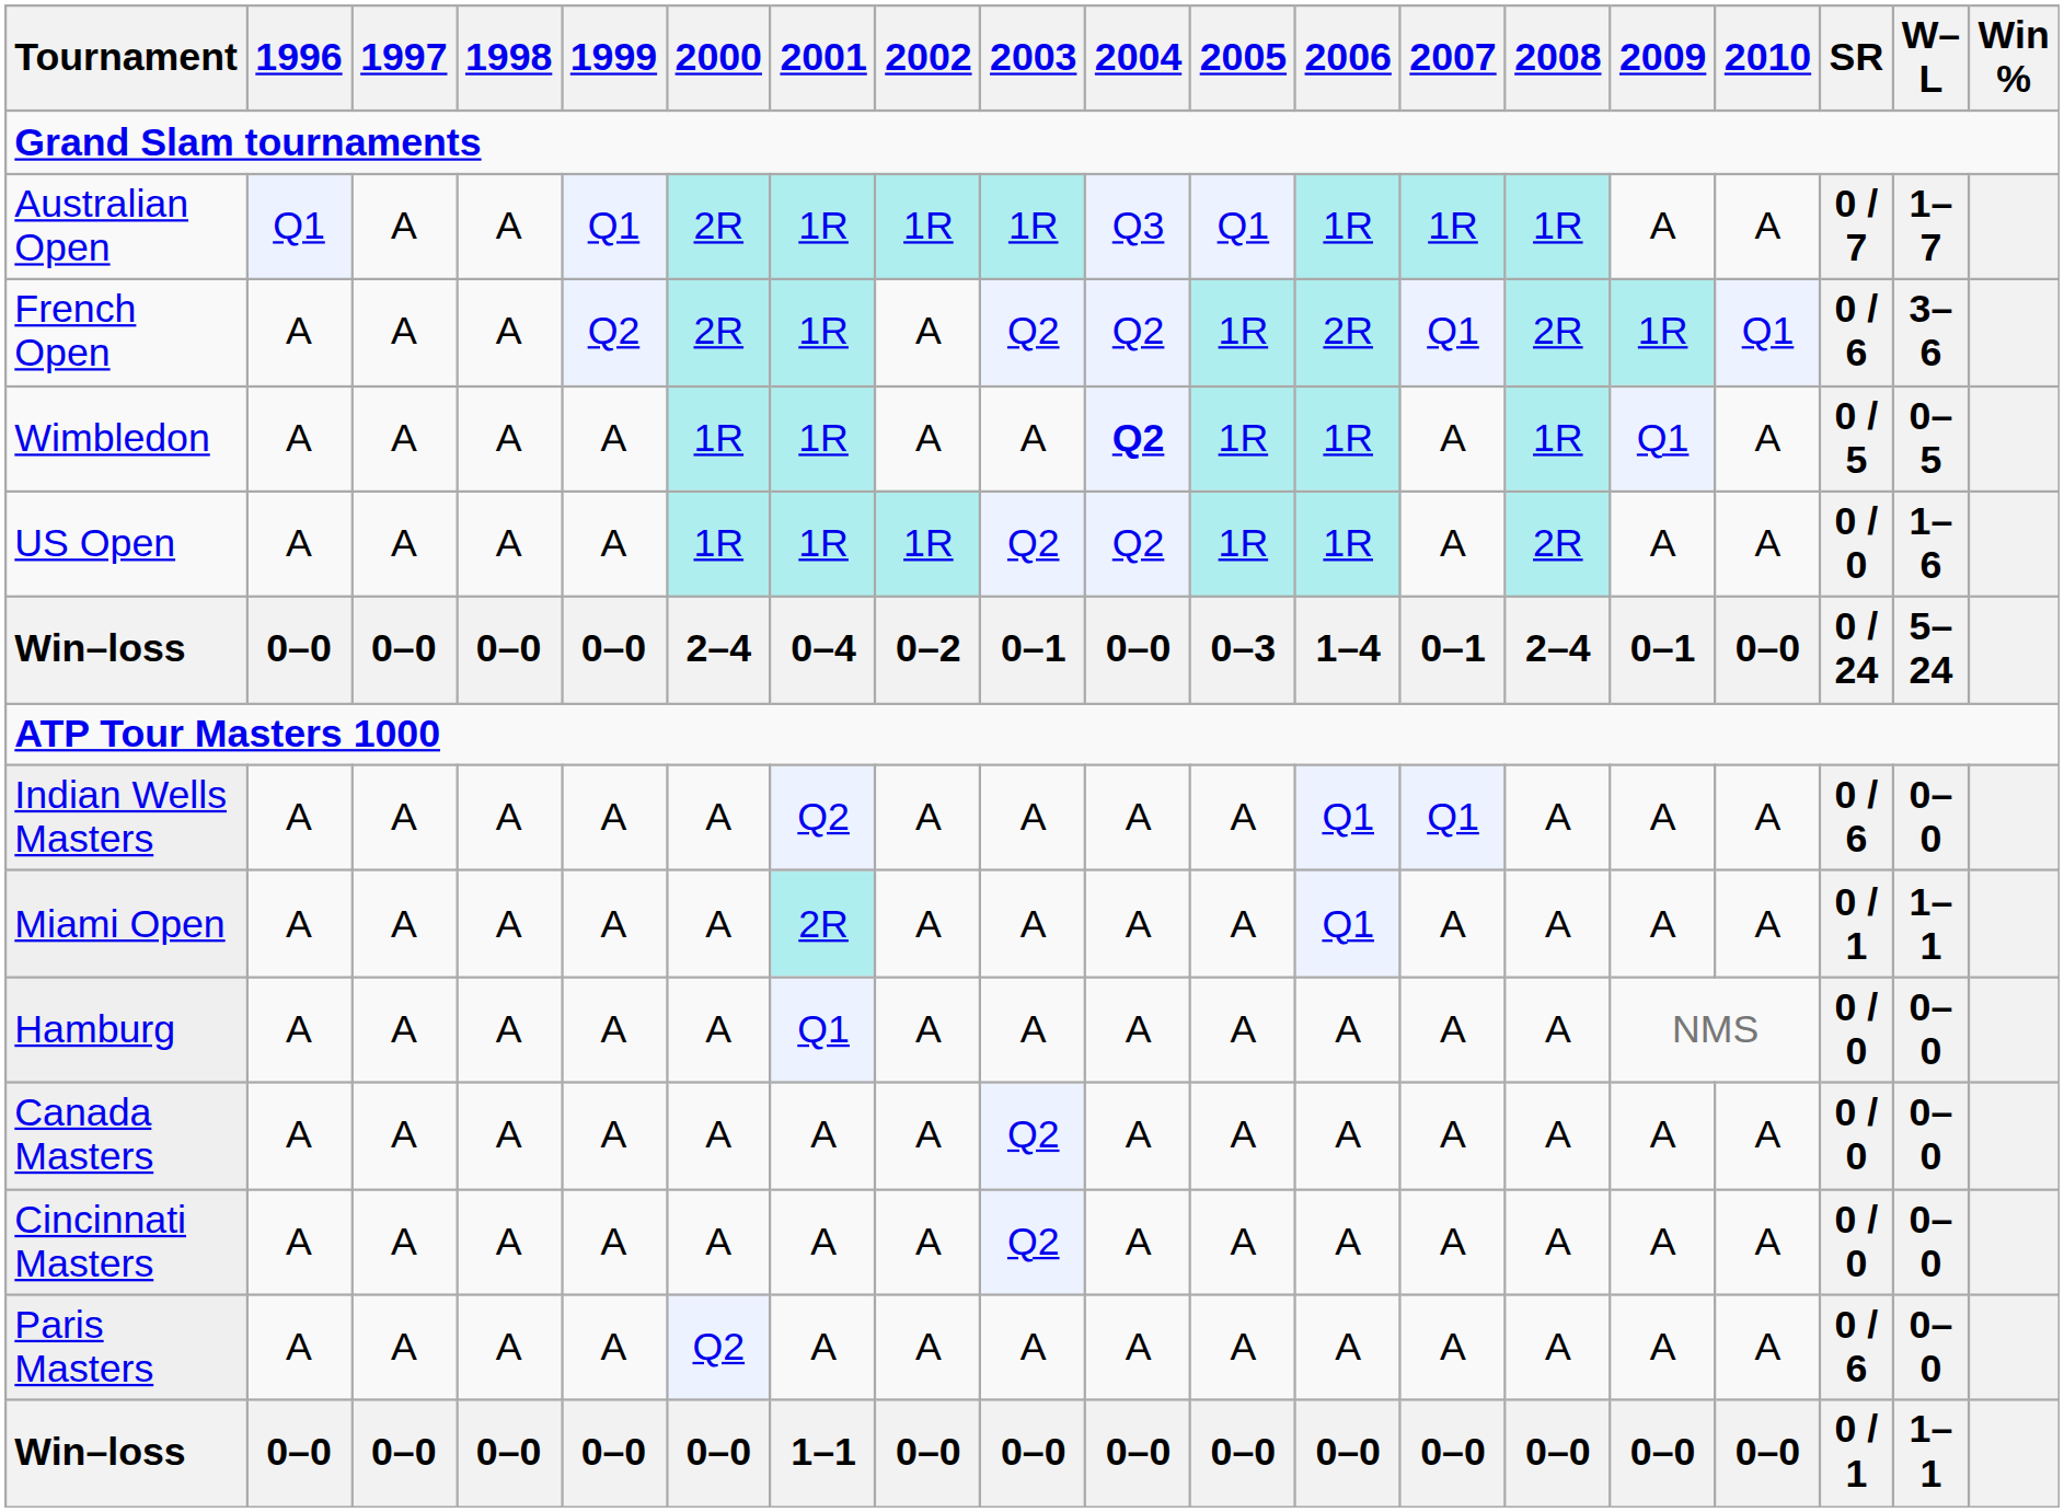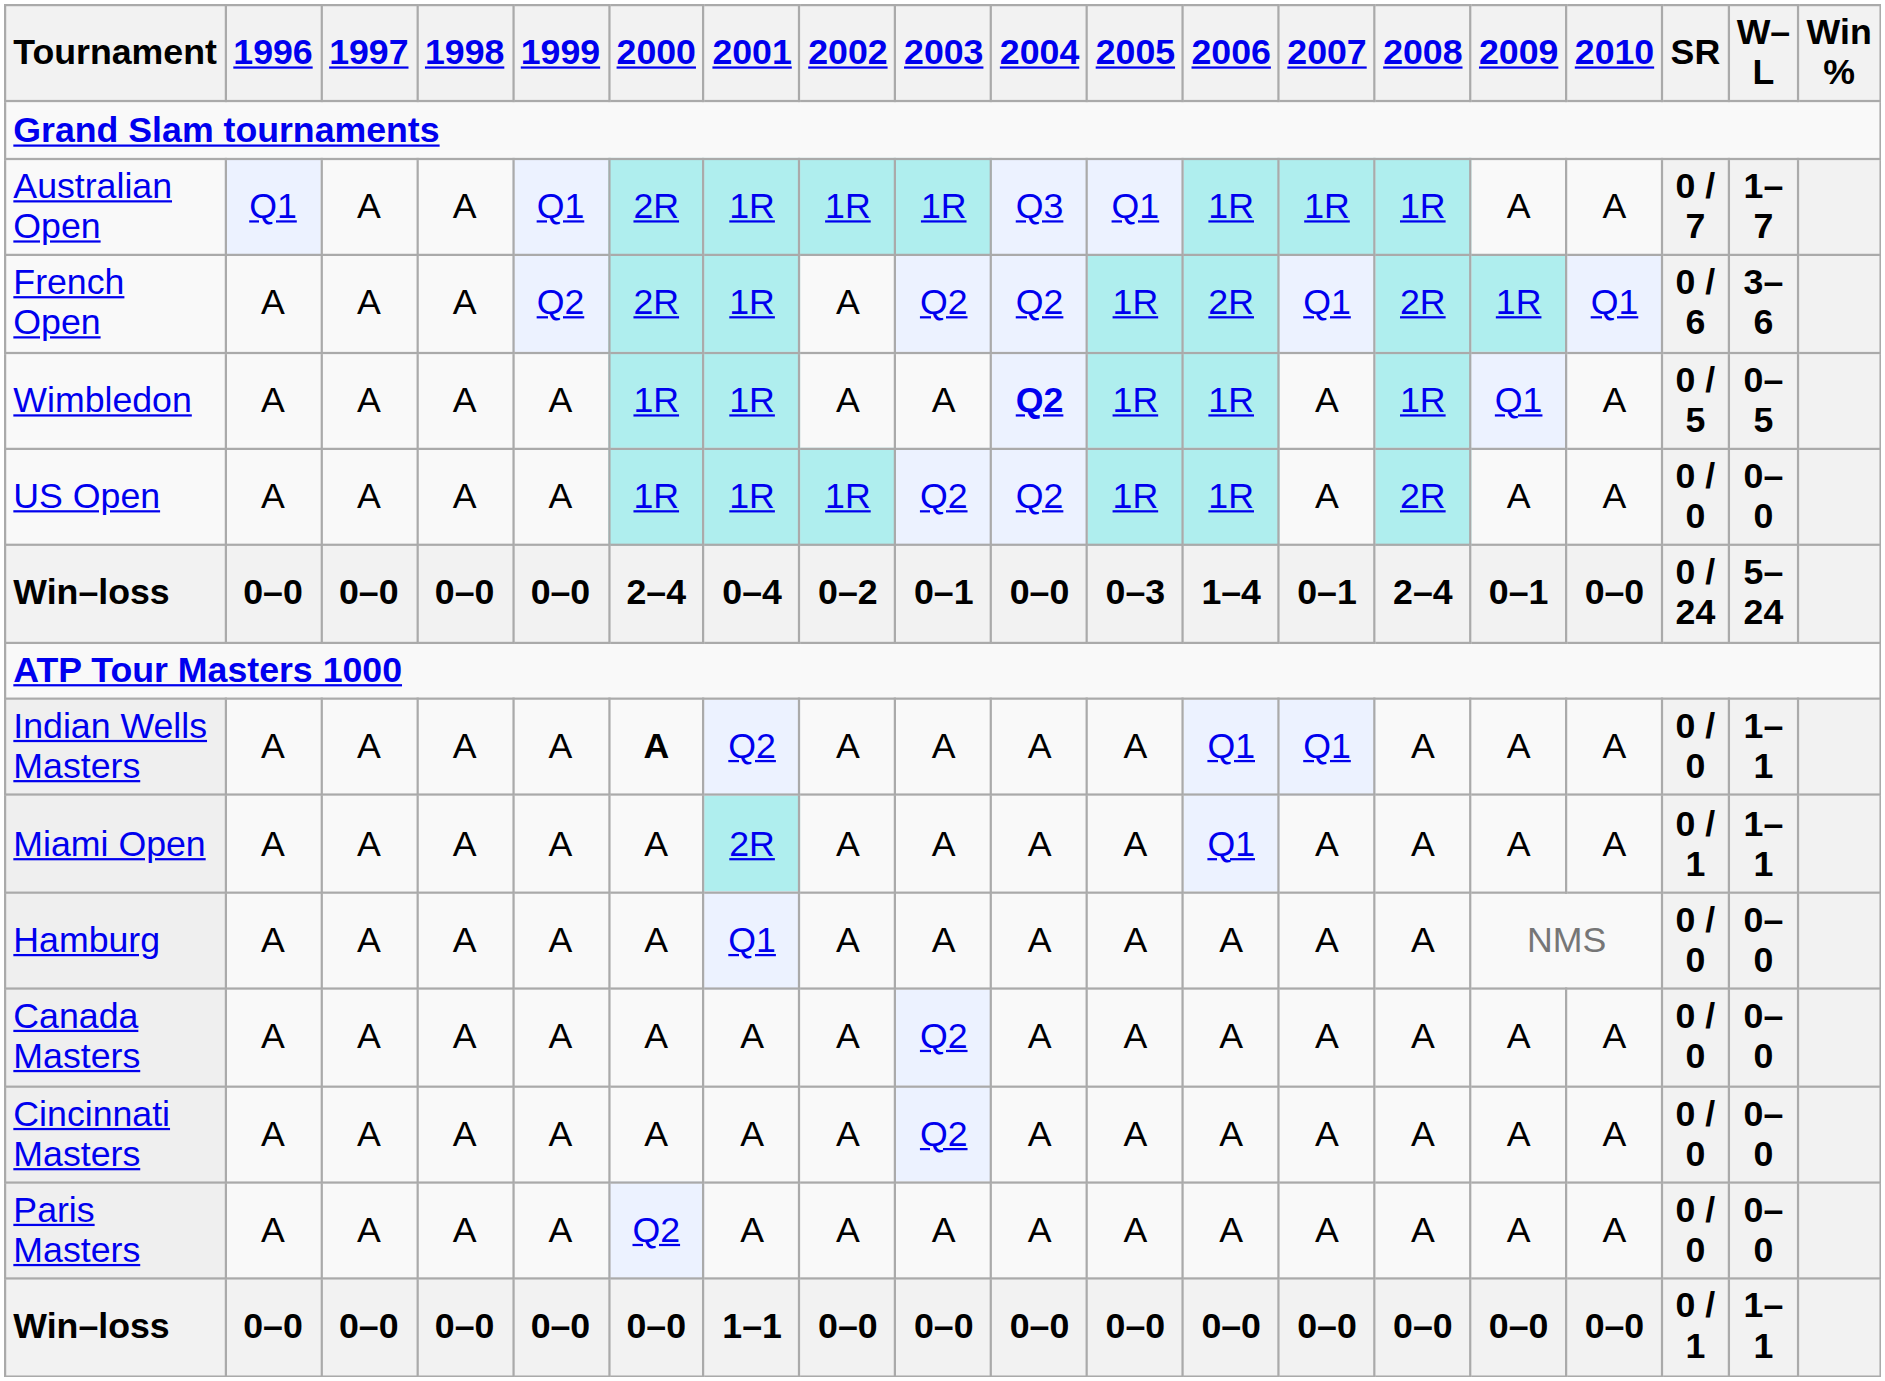US Open | W–L: 1–6 -> 0–0
Indian Wells Masters | 2000: normal -> bold
Indian Wells Masters | SR: 0 / 6 -> 0 / 0
Indian Wells Masters | W–L: 0–0 -> 1–1
Paris Masters | SR: 0 / 6 -> 0 / 0
